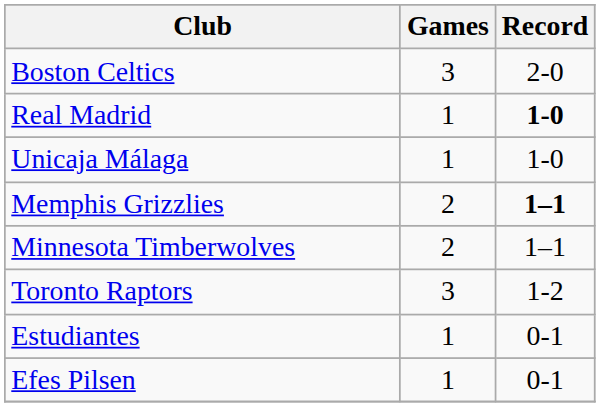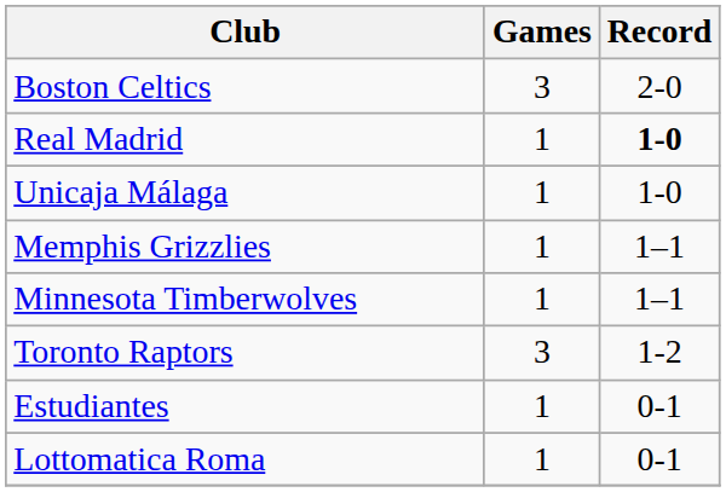Memphis Grizzlies | Games: 2 -> 1
Memphis Grizzlies | Record: bold -> normal
Minnesota Timberwolves | Games: 2 -> 1
+ row: Lottomatica Roma | 1 | 0-1
- row: Efes Pilsen | 1 | 0-1
